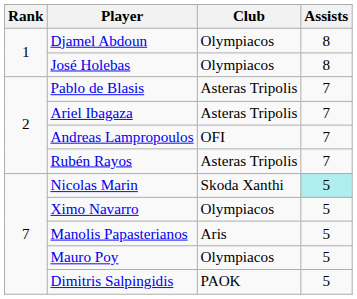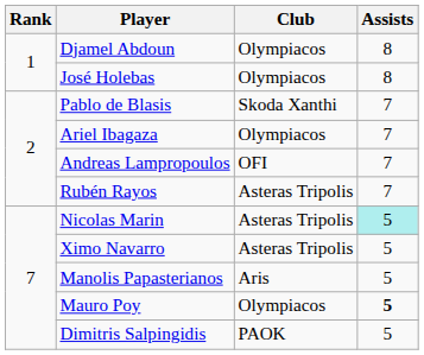Pablo de Blasis | Club: Asteras Tripolis -> Skoda Xanthi
Ariel Ibagaza | Club: Asteras Tripolis -> Olympiacos
Nicolas Marin | Club: Skoda Xanthi -> Asteras Tripolis
Ximo Navarro | Club: Olympiacos -> Asteras Tripolis
Mauro Poy | Assists: normal -> bold
